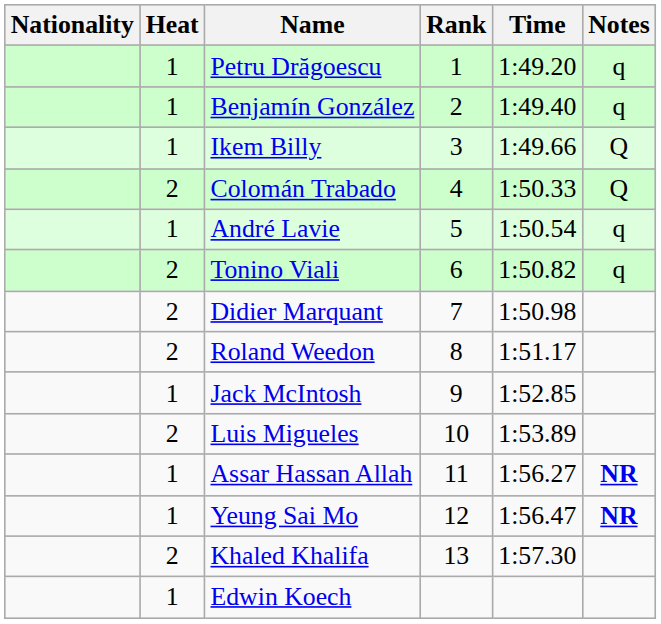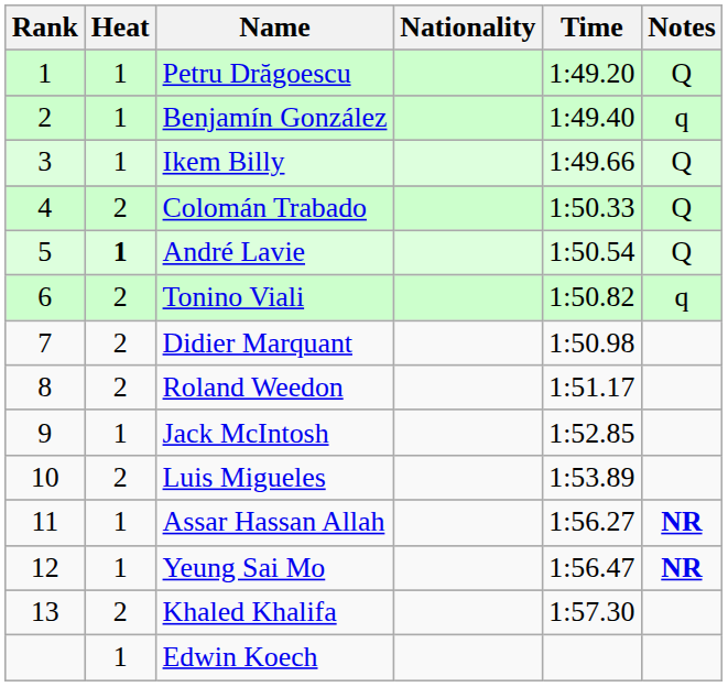columns swapped: Rank <-> Nationality
Petru Drăgoescu | Notes: q -> Q
André Lavie | Heat: normal -> bold
André Lavie | Notes: q -> Q
